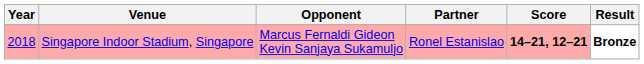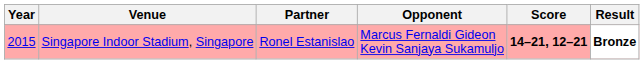columns swapped: Partner <-> Opponent
Singapore Indoor Stadium, Singapore | Year: 2018 -> 2015
